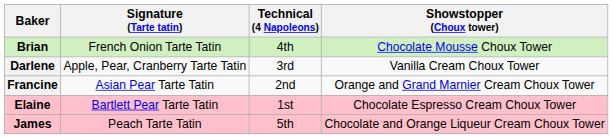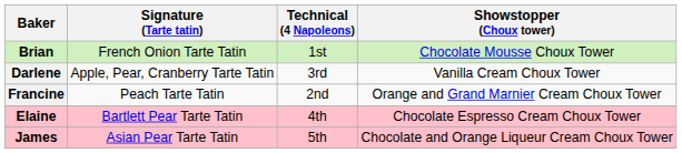Brian | Technical (4 Napoleons): 4th -> 1st
Francine | Signature (Tarte tatin): Asian Pear Tarte Tatin -> Peach Tarte Tatin
Elaine | Technical (4 Napoleons): 1st -> 4th
James | Signature (Tarte tatin): Peach Tarte Tatin -> Asian Pear Tarte Tatin
